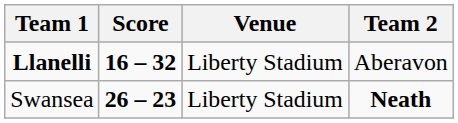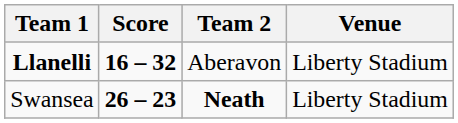columns swapped: Team 2 <-> Venue
